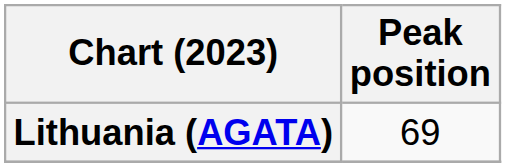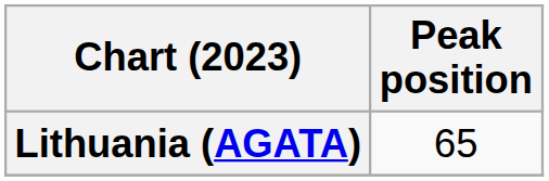Lithuania (AGATA) | Peak position: 69 -> 65
